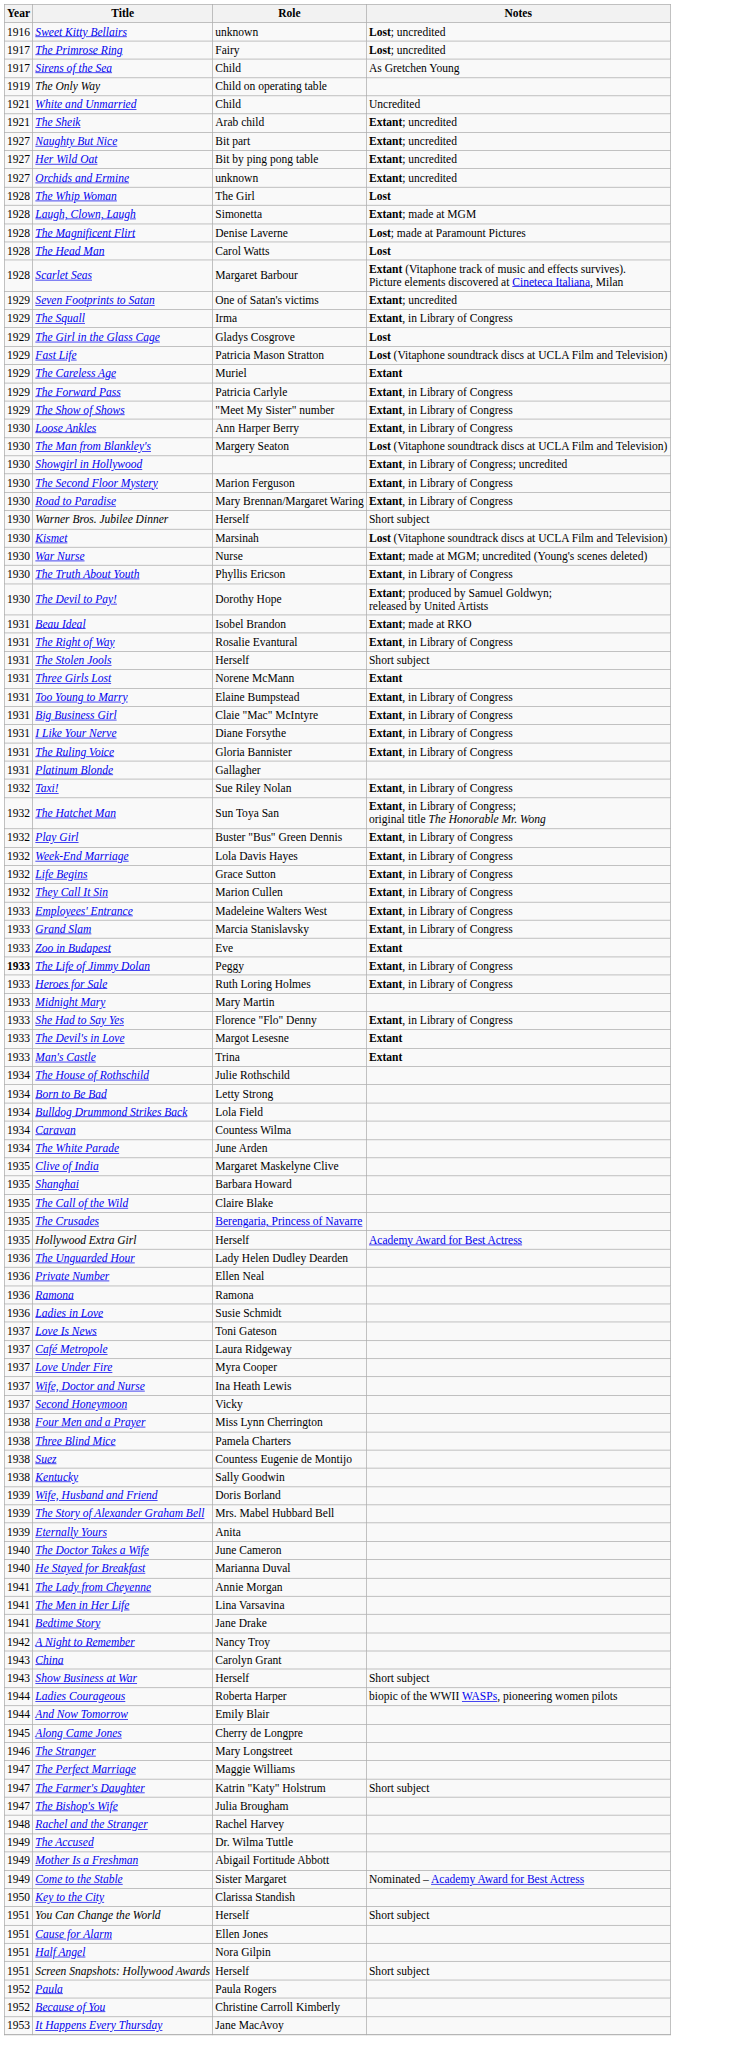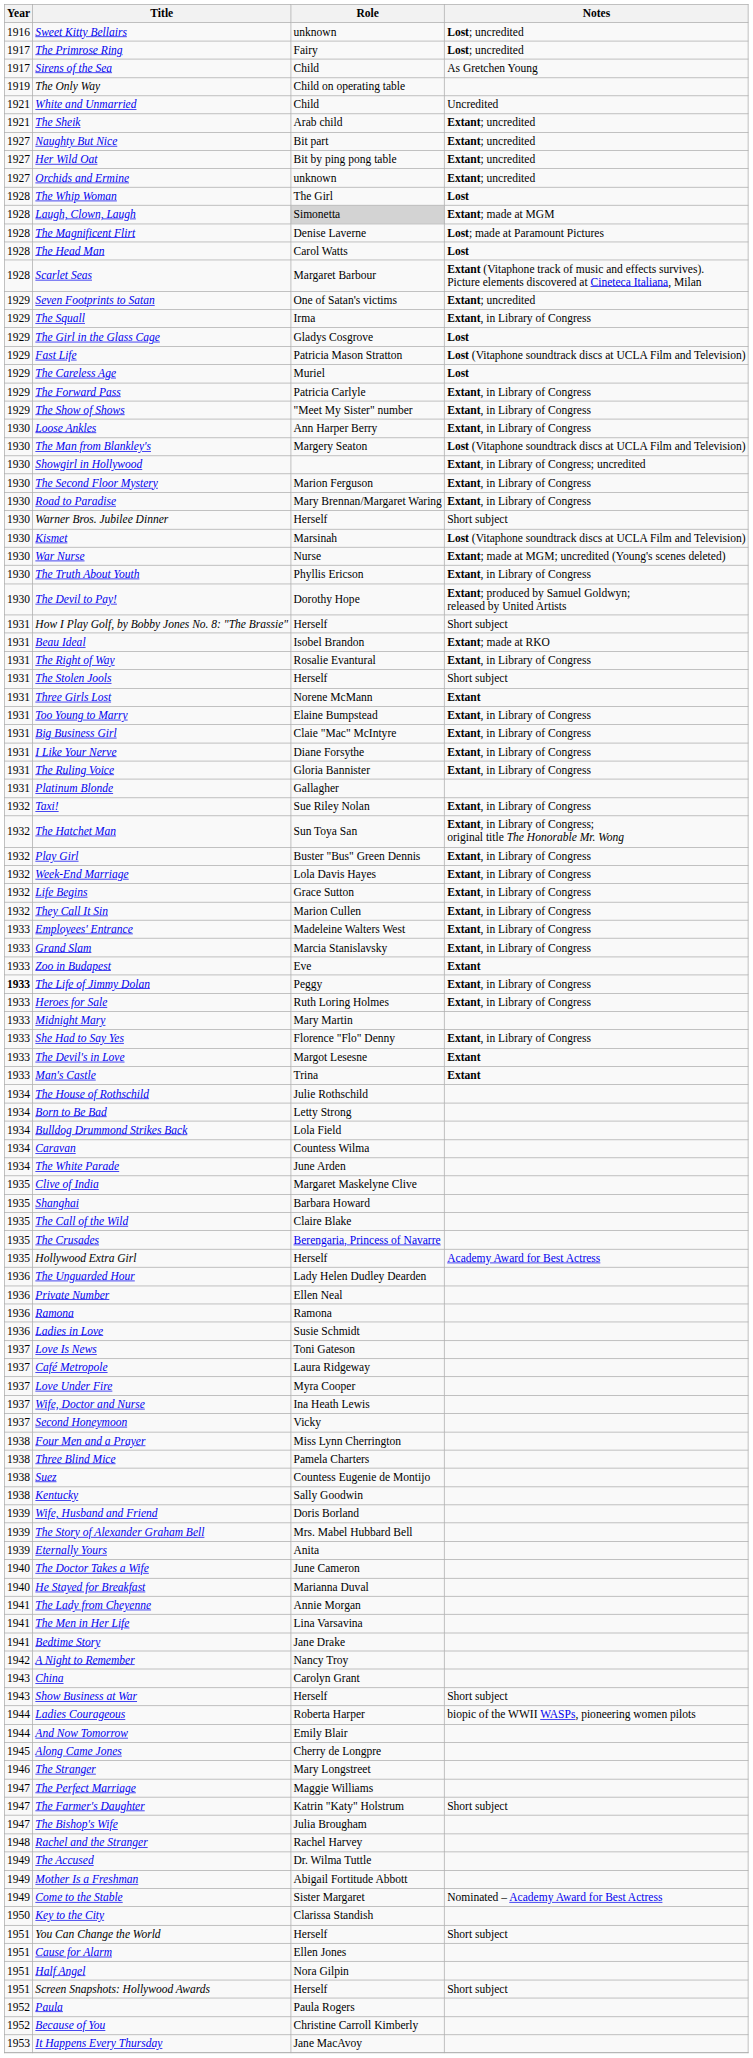Laugh, Clown, Laugh | Role: no background -> lightgrey background
The Careless Age | Notes: Extant -> Lost
+ row: 1931 | How I Play Golf, by Bobby Jones No. 8: "The Brassie" | Herself | Short subject
